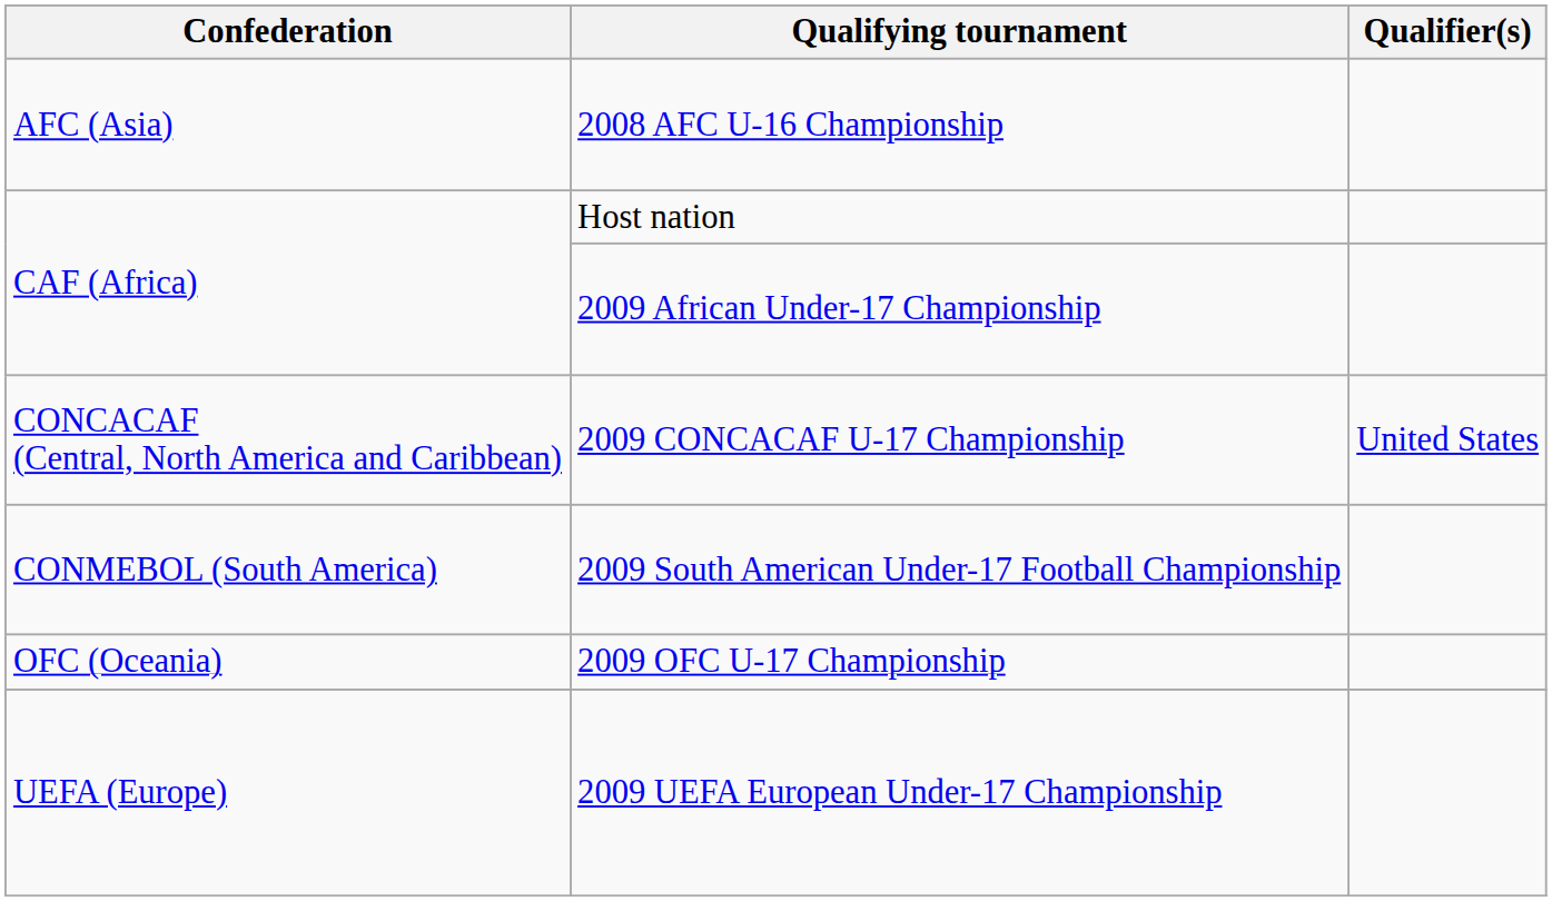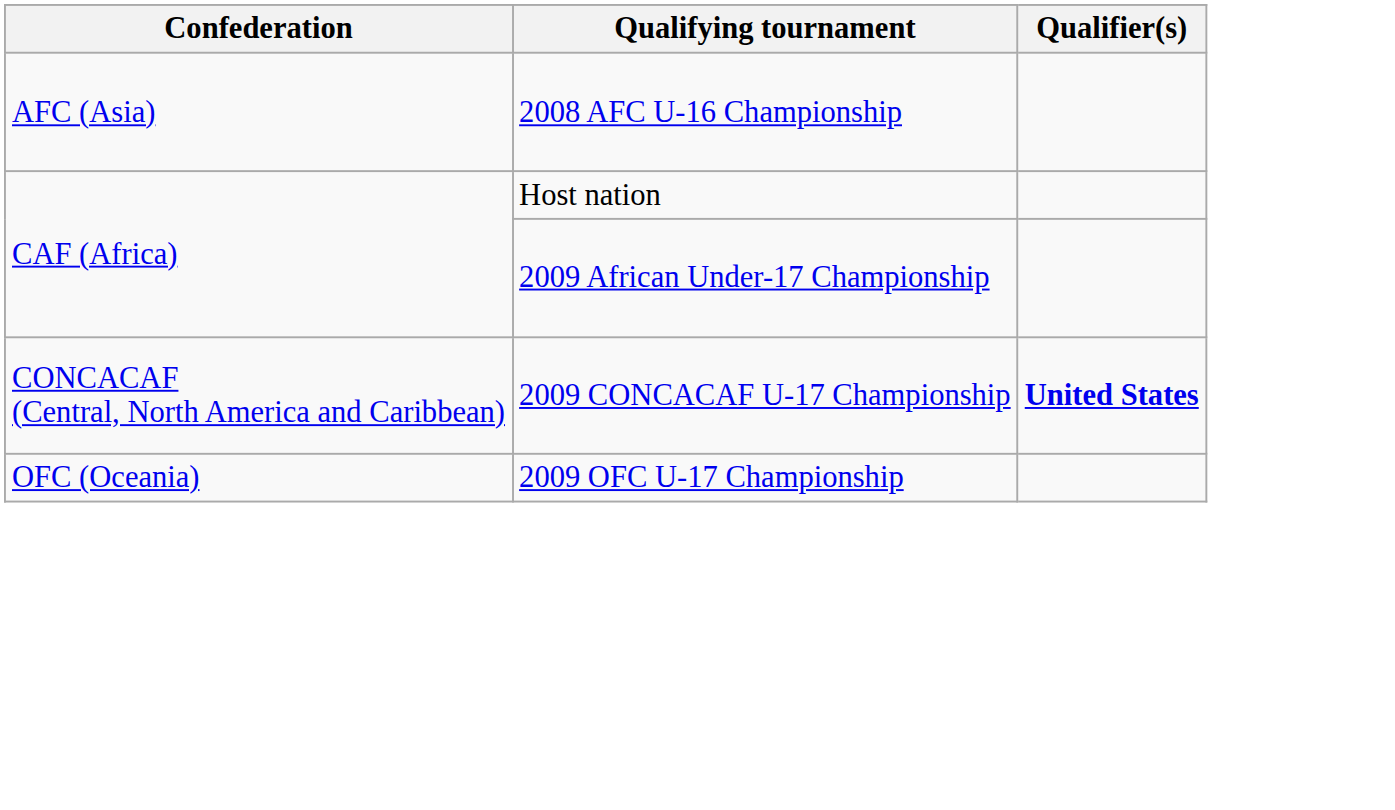2009 CONCACAF U-17 Championship | Qualifier(s): normal -> bold
- row: CONMEBOL (South America) | 2009 South American Under-17 Football Championship
- row: UEFA (Europe) | 2009 UEFA European Under-17 Championship
